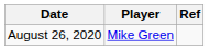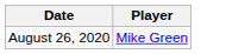- column: Ref
